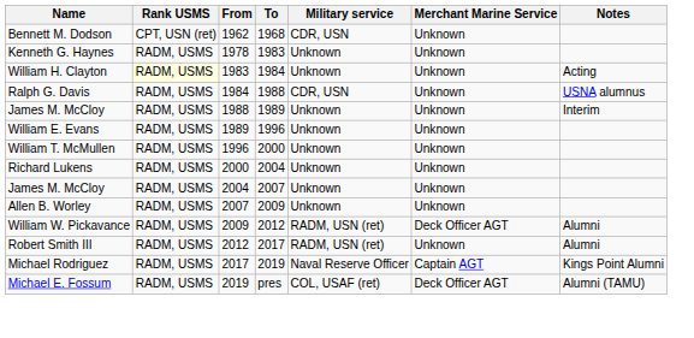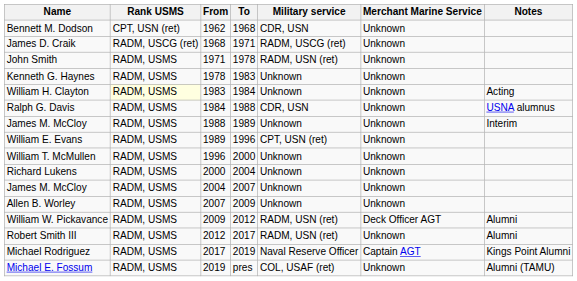+ row: James D. Craik | RADM, USCG (ret) | 1968 | 1971 | RADM, USCG (ret) | Unknown
+ row: John Smith | RADM, USMS | 1971 | 1978 | RADM, USN (ret) | Unknown
William E. Evans | Military service: Unknown -> CPT, USN (ret)
Michael E. Fossum | Merchant Marine Service: Deck Officer AGT -> Unknown
